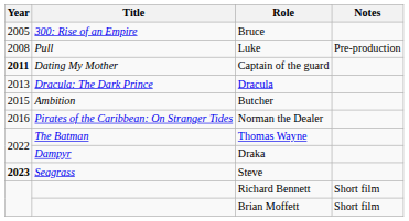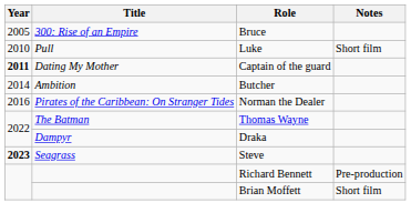Luke | Year: 2008 -> 2010
Luke | Notes: Pre-production -> Short film
- row: 2013 | Dracula: The Dark Prince | Dracula
Butcher | Year: 2015 -> 2014
Richard Bennett | Notes: Short film -> Pre-production
